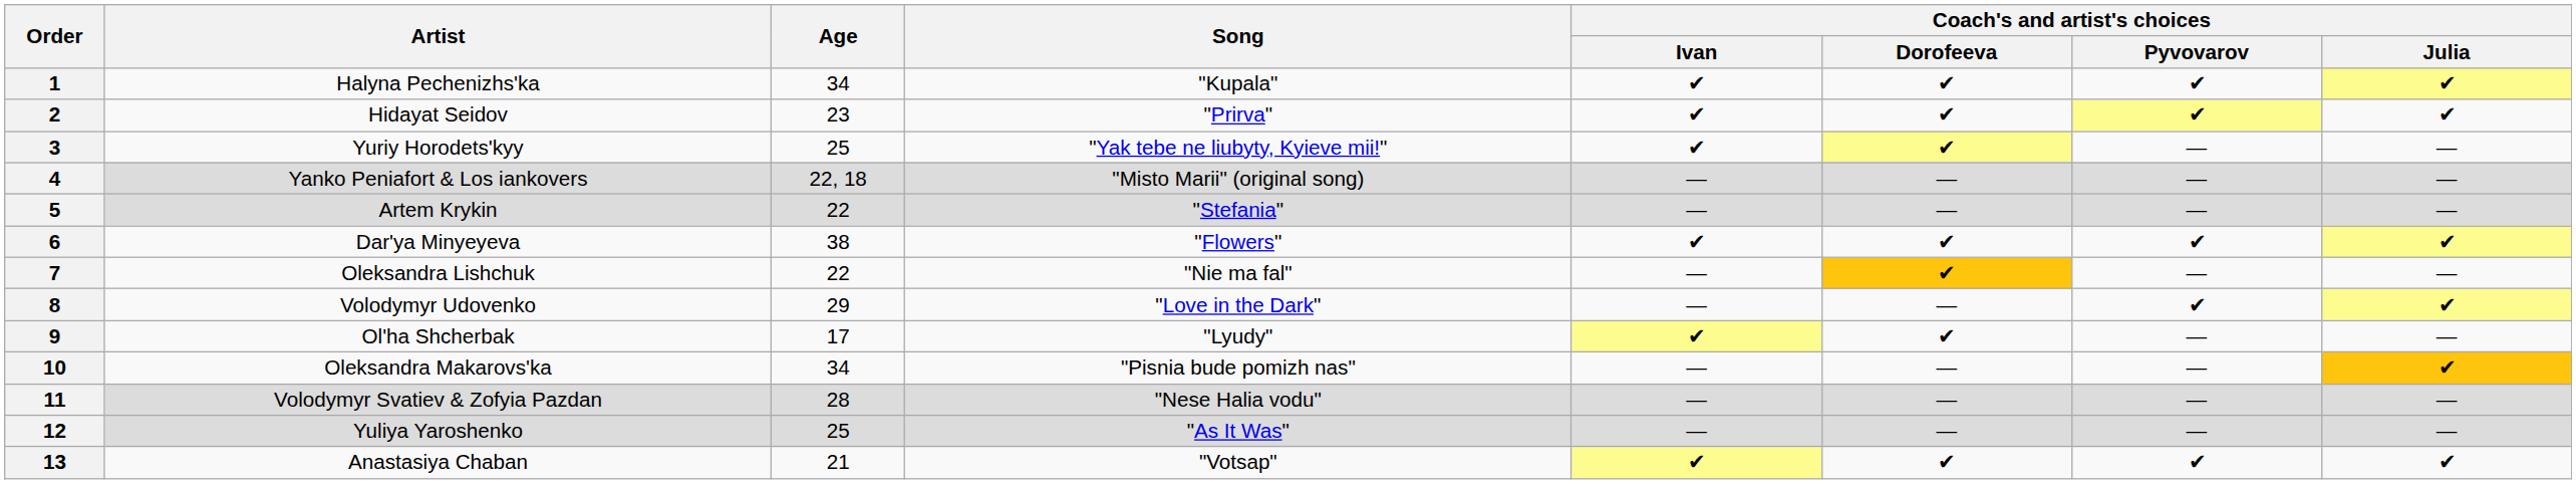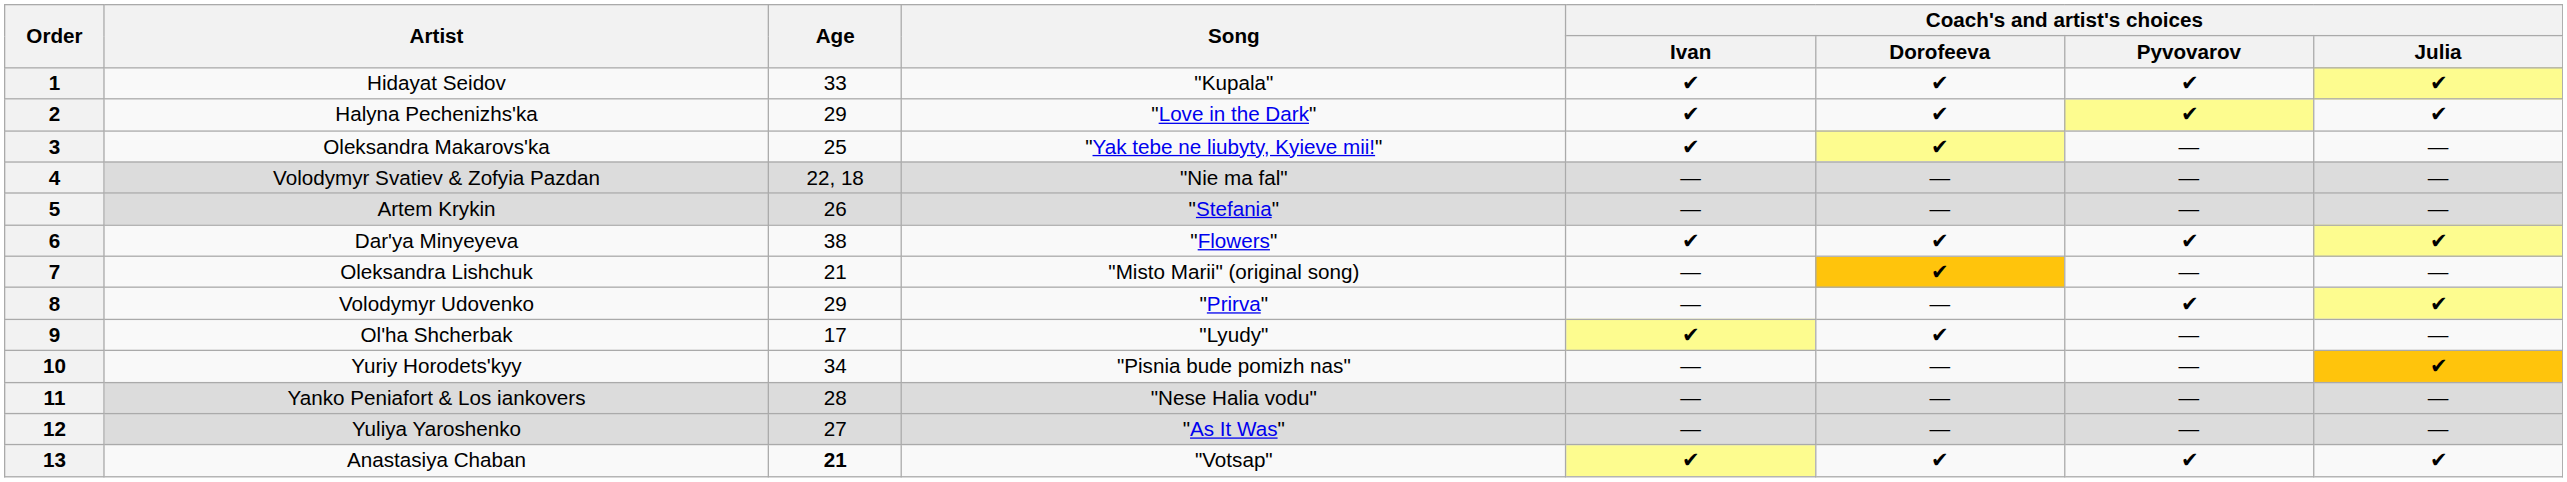1 | Artist: Halyna Pechenizhs'ka -> Hidayat Seidov
1 | Age: 34 -> 33
2 | Artist: Hidayat Seidov -> Halyna Pechenizhs'ka
2 | Age: 23 -> 29
2 | Song: "Prirva" -> "Love in the Dark"
3 | Artist: Yuriy Horodets'kyy -> Oleksandra Makarovs'ka
4 | Artist: Yanko Peniafort & Los iankovers -> Volodymyr Svatiev & Zofyia Pazdan
4 | Song: "Misto Marii" (original song) -> "Nie ma fal"
5 | Age: 22 -> 26
7 | Age: 22 -> 21
7 | Song: "Nie ma fal" -> "Misto Marii" (original song)
8 | Song: "Love in the Dark" -> "Prirva"
10 | Artist: Oleksandra Makarovs'ka -> Yuriy Horodets'kyy
11 | Artist: Volodymyr Svatiev & Zofyia Pazdan -> Yanko Peniafort & Los iankovers
12 | Age: 25 -> 27
13 | Age: normal -> bold
